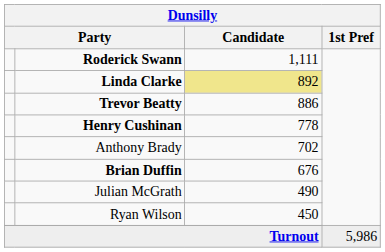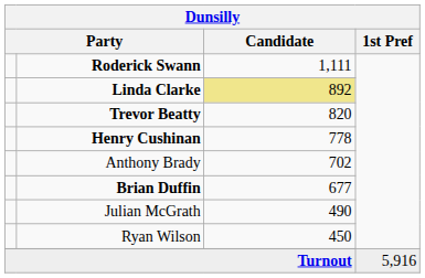Trevor Beatty | Candidate: 886 -> 820
Brian Duffin | Candidate: 676 -> 677
Turnout | 1st Pref: 5,986 -> 5,916
